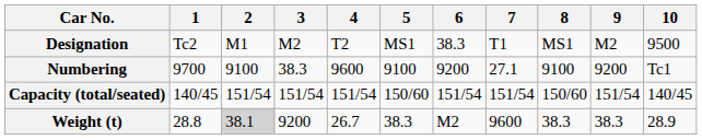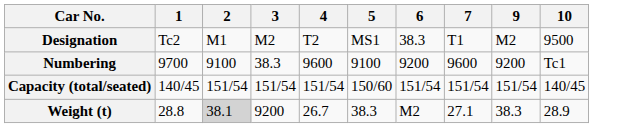- column: 8 | MS1 | 9100 | 150/60 | 38.3
Numbering | 7: 27.1 -> 9600
Weight (t) | 7: 9600 -> 27.1
